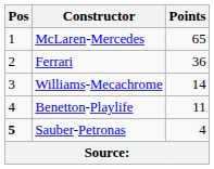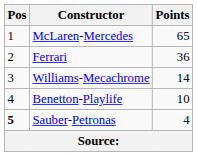Benetton-Playlife | Points: 11 -> 10
